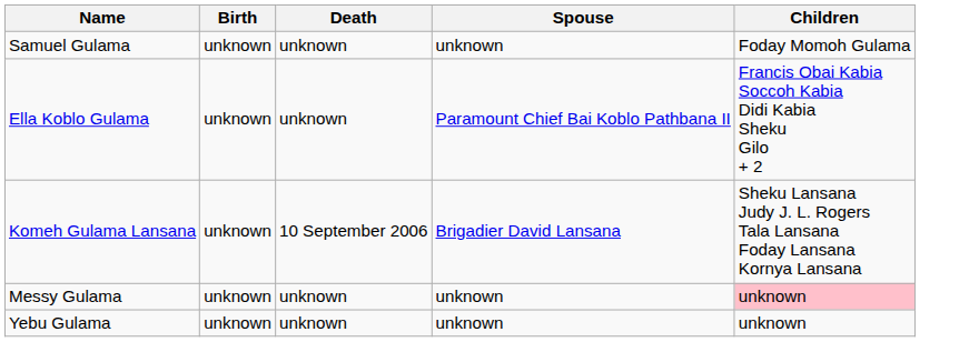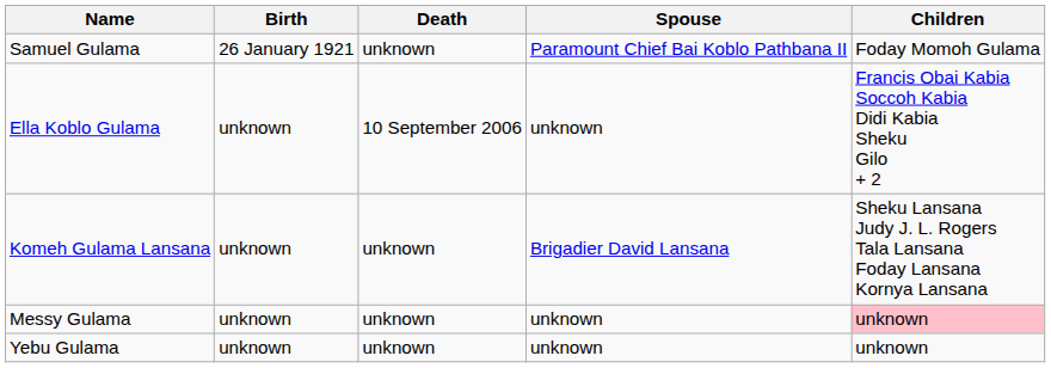Samuel Gulama | Birth: unknown -> 26 January 1921
Samuel Gulama | Spouse: unknown -> Paramount Chief Bai Koblo Pathbana II
Ella Koblo Gulama | Death: unknown -> 10 September 2006
Ella Koblo Gulama | Spouse: Paramount Chief Bai Koblo Pathbana II -> unknown
Komeh Gulama Lansana | Death: 10 September 2006 -> unknown
